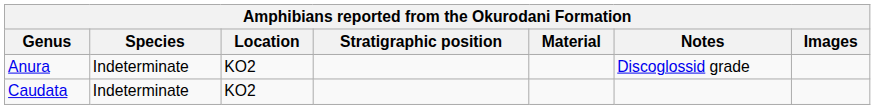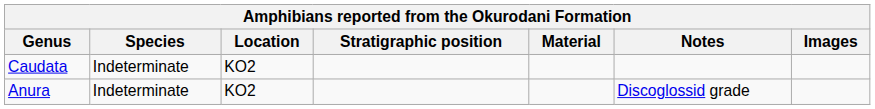rows swapped: Anura <-> Caudata
